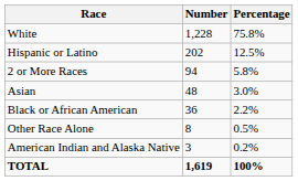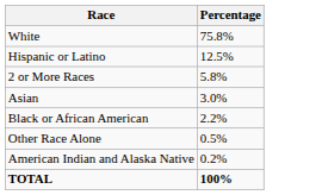- column: Number | 1,228 | 202 | 94 | 48 | 36 | 8 | 3 | 1,619
